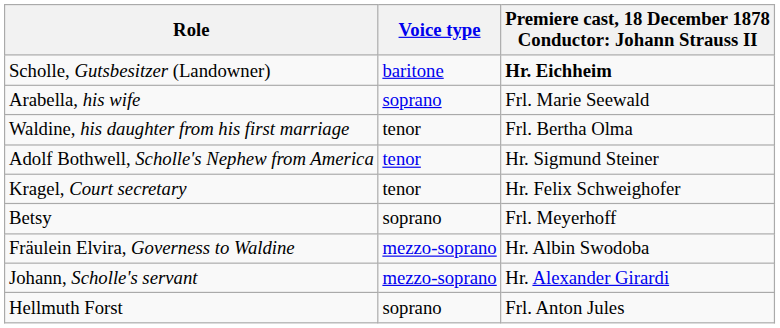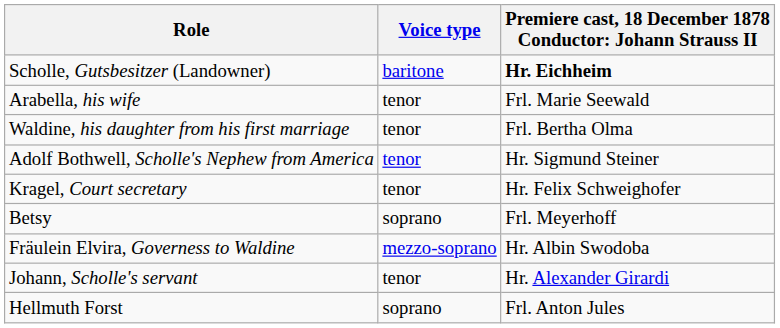Arabella, his wife | Voice type: soprano -> tenor
Johann, Scholle's servant | Voice type: mezzo-soprano -> tenor
